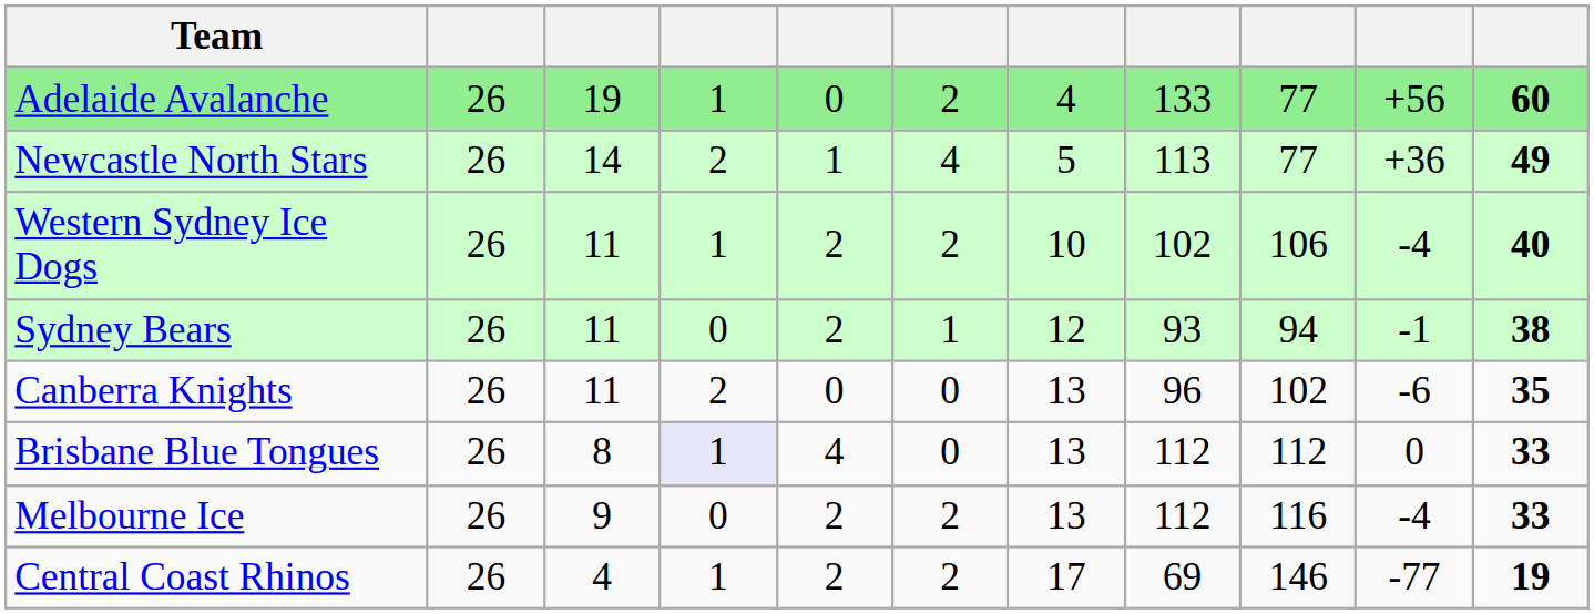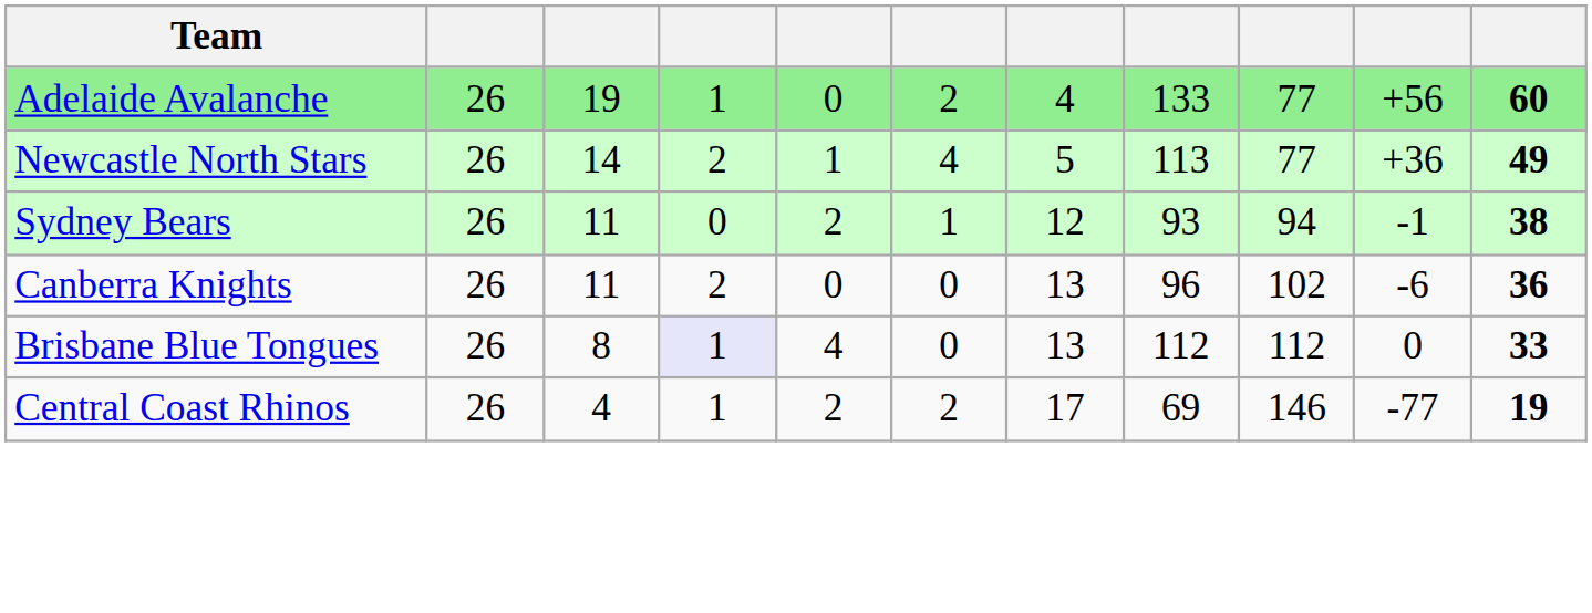- row: Western Sydney Ice Dogs | 26 | 11 | 1 | 2 | 2 | 10 | 102 | 106 | -4 | 40
Canberra Knights | column 11: 35 -> 36
- row: Melbourne Ice | 26 | 9 | 0 | 2 | 2 | 13 | 112 | 116 | -4 | 33
